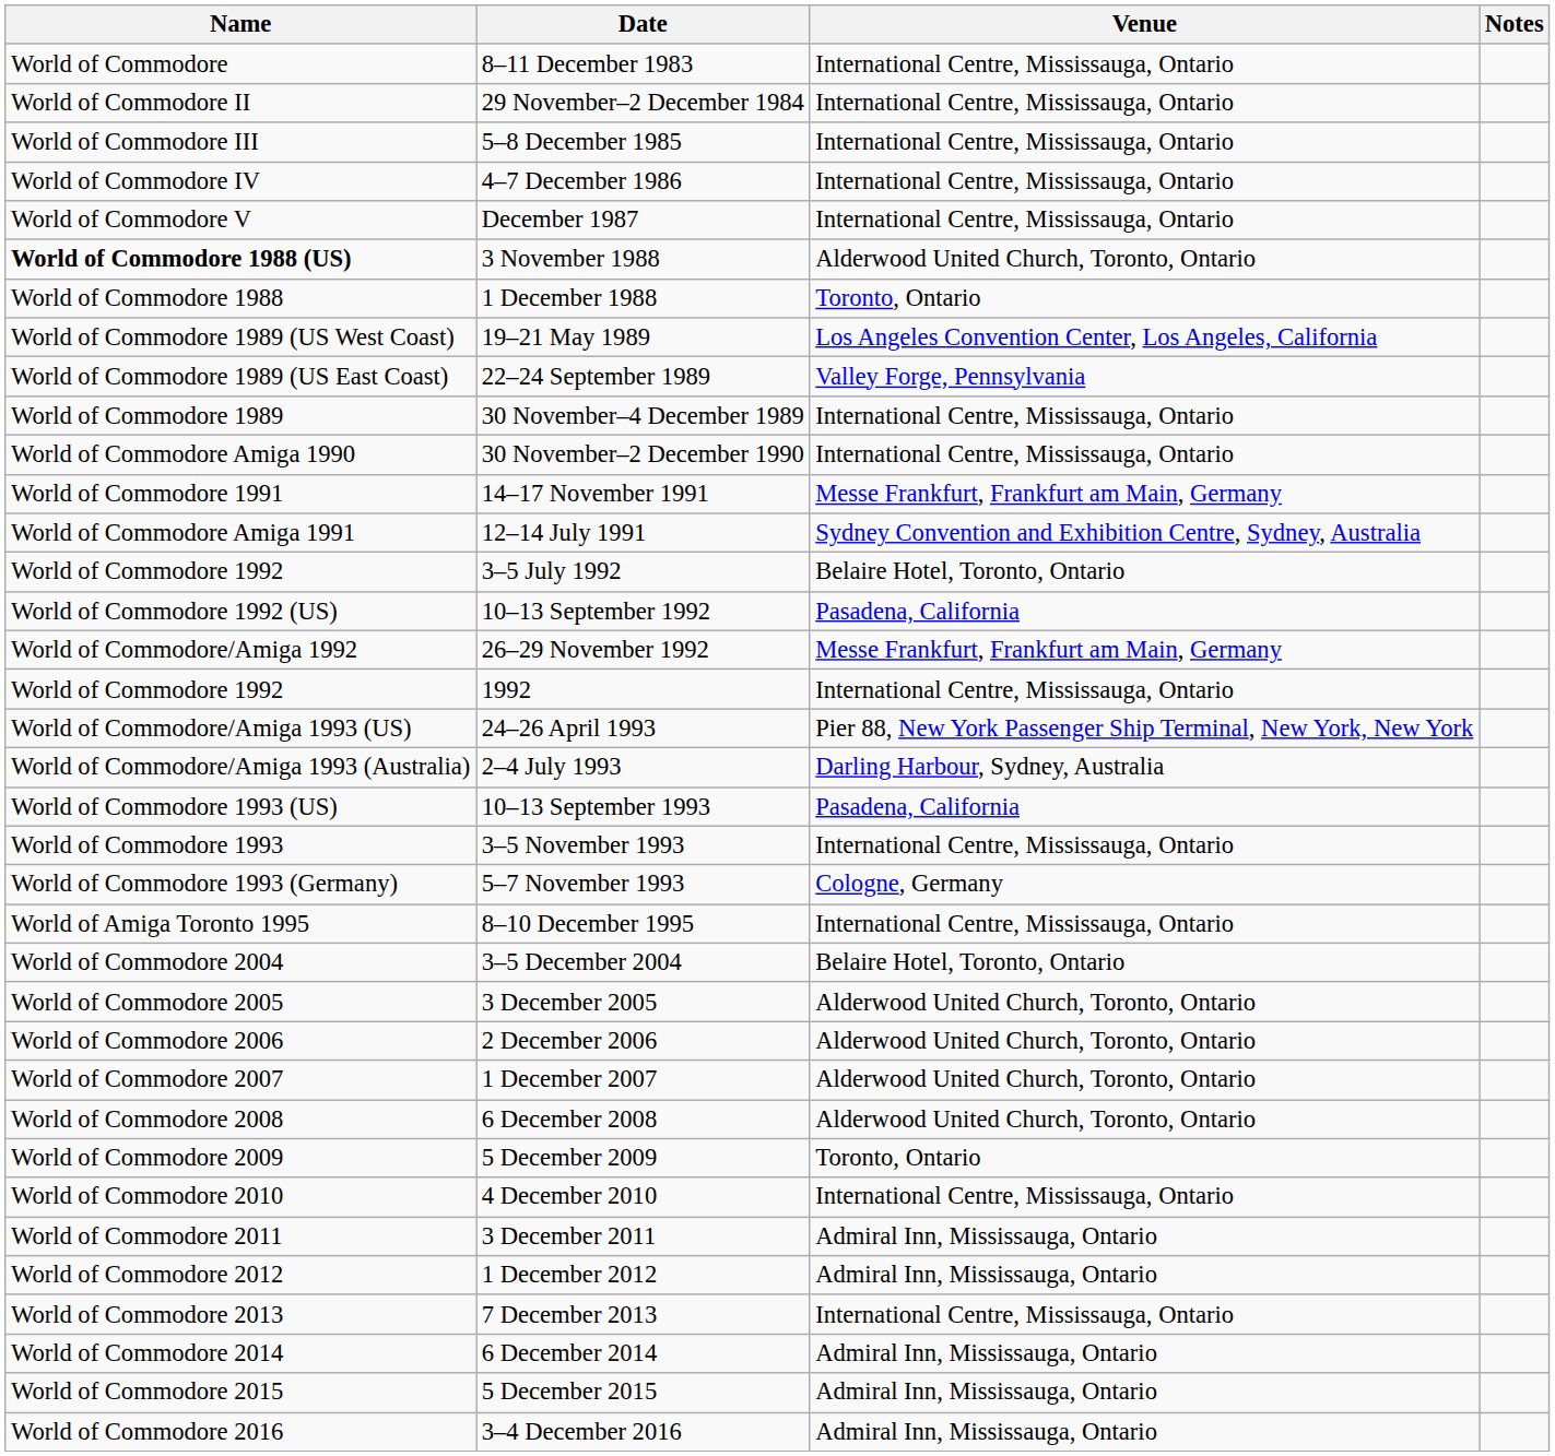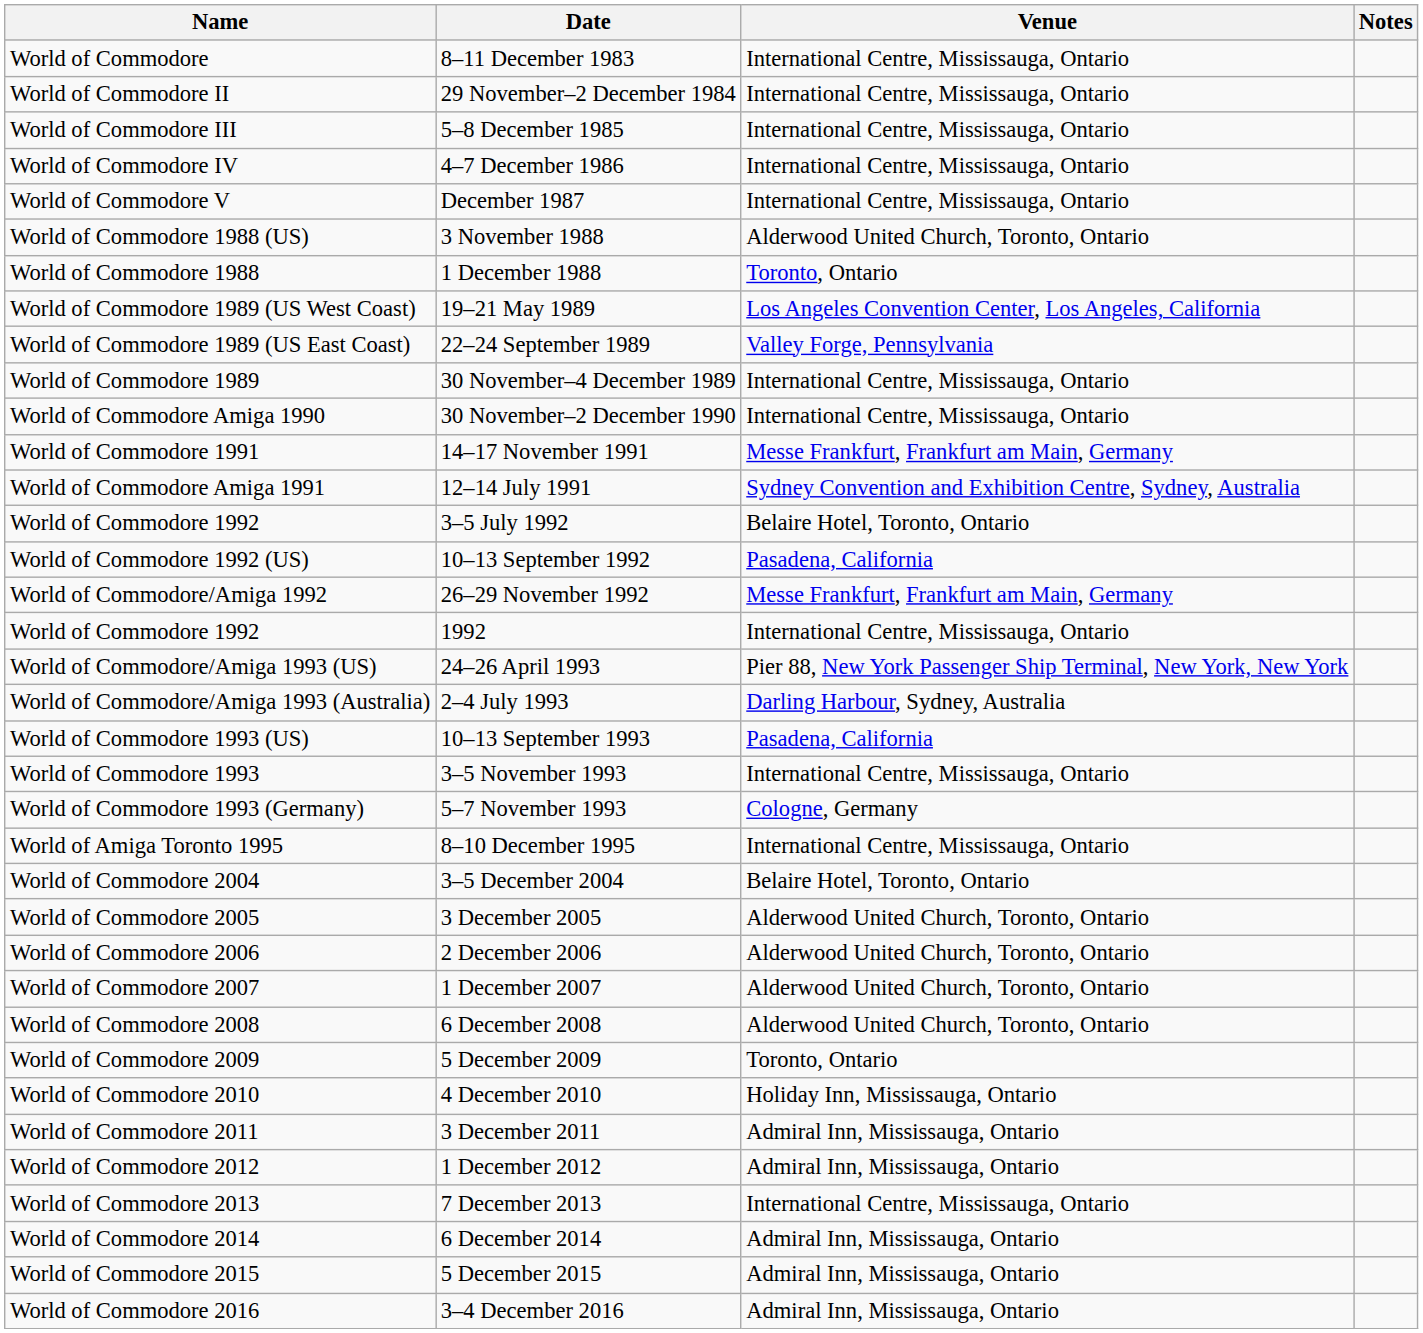3 November 1988 | Name: bold -> normal
4 December 2010 | Venue: International Centre, Mississauga, Ontario -> Holiday Inn, Mississauga, Ontario
